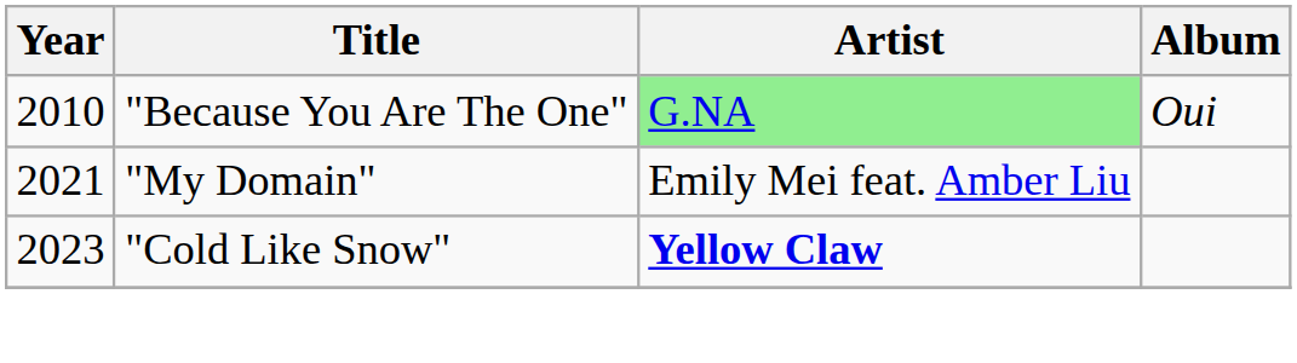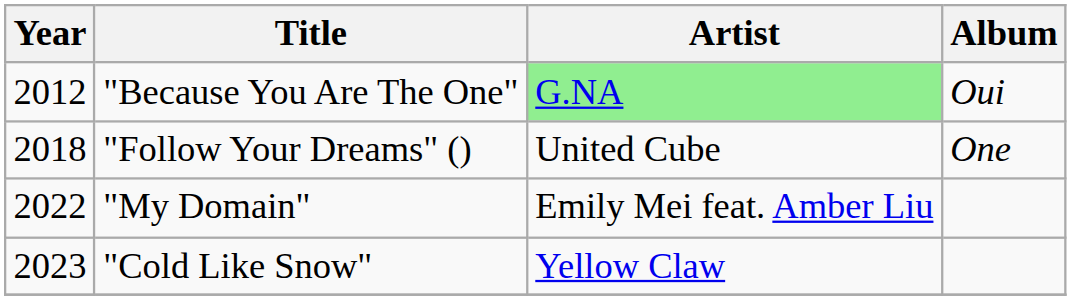"Because You Are The One" | Year: 2010 -> 2012
+ row: 2018 | "Follow Your Dreams" () | United Cube | One
"My Domain" | Year: 2021 -> 2022
"Cold Like Snow" | Artist: bold -> normal
